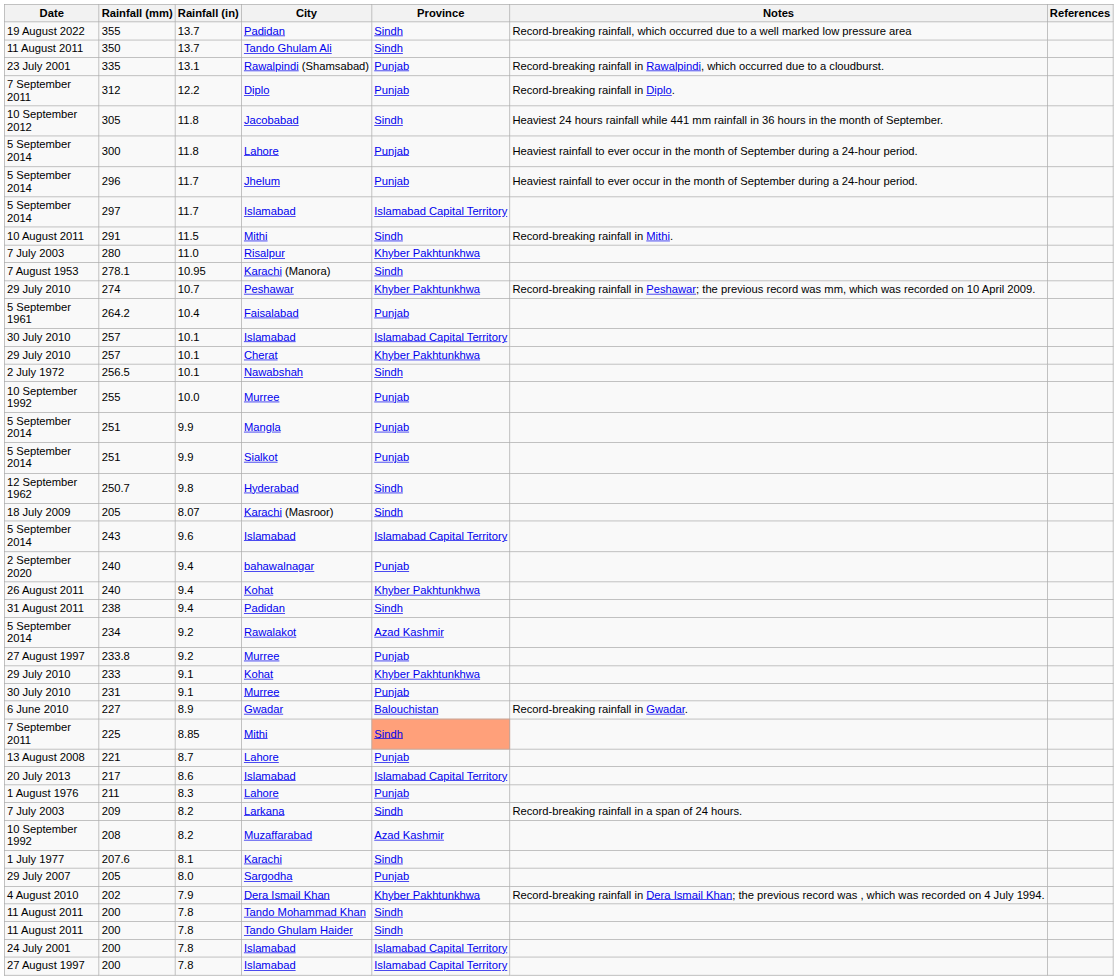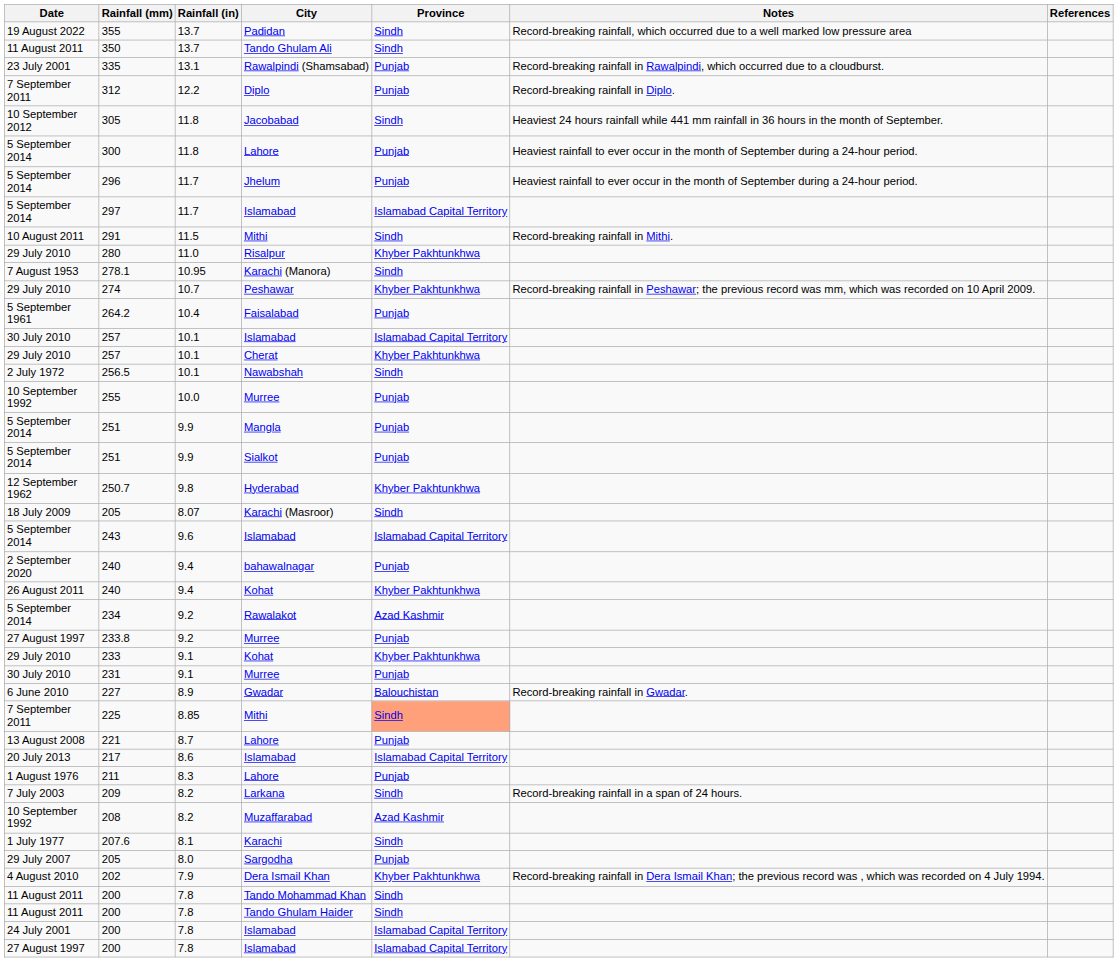280 | Date: 7 July 2003 -> 29 July 2010
250.7 | Province: Sindh -> Khyber Pakhtunkhwa
- row: 31 August 2011 | 238 | 9.4 | Padidan | Sindh
